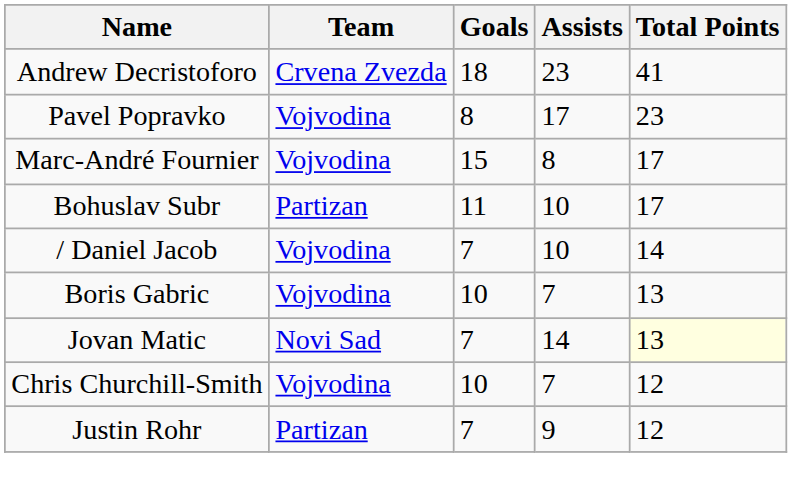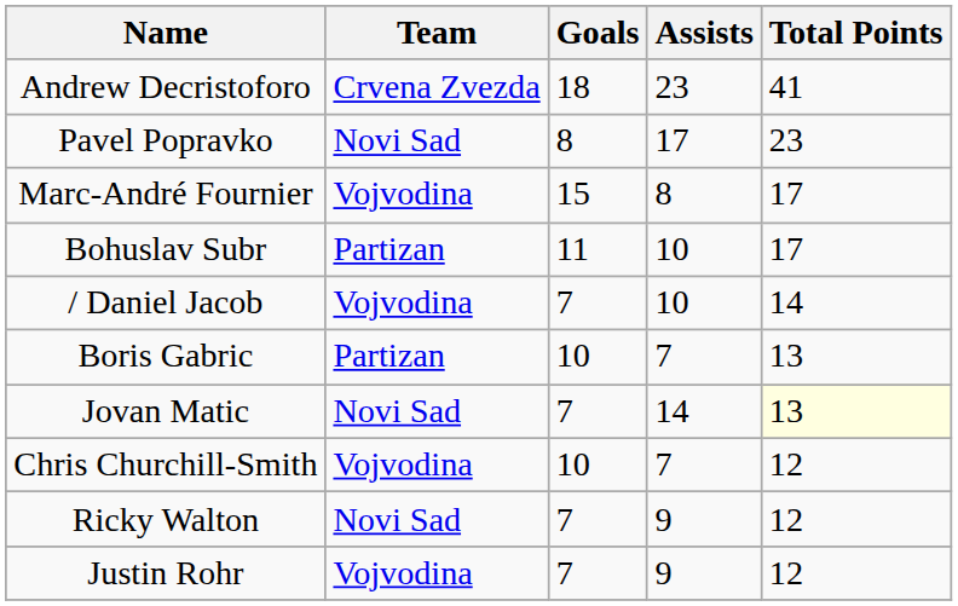Pavel Popravko | Team: Vojvodina -> Novi Sad
Boris Gabric | Team: Vojvodina -> Partizan
+ row: Ricky Walton | Novi Sad | 7 | 9 | 12
Justin Rohr | Team: Partizan -> Vojvodina
